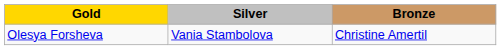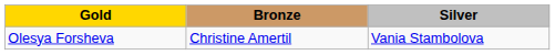columns swapped: Silver <-> Bronze
